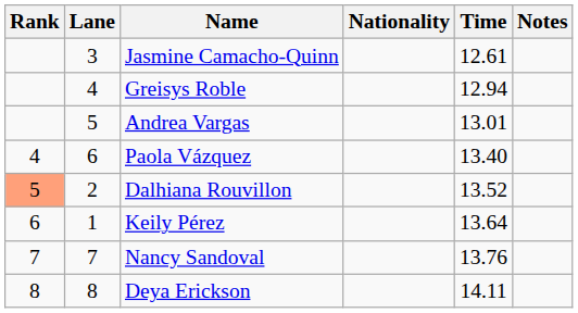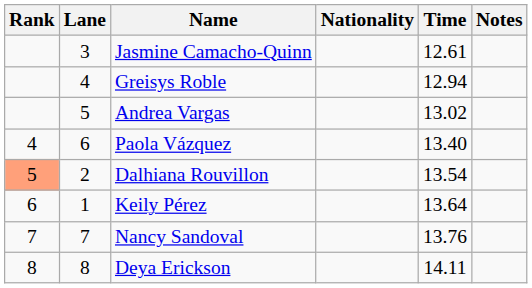Andrea Vargas | Time: 13.01 -> 13.02
Dalhiana Rouvillon | Time: 13.52 -> 13.54
